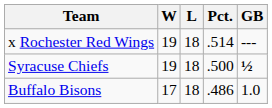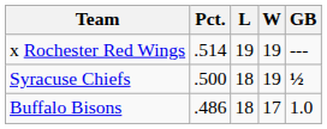columns swapped: W <-> Pct.
x Rochester Red Wings | L: 18 -> 19
